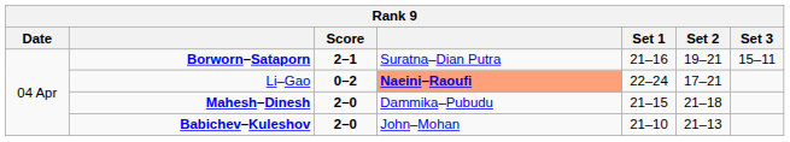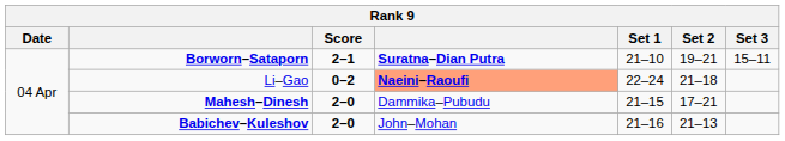Borworn–Sataporn | column 4: normal -> bold
Borworn–Sataporn | Set 1: 21–16 -> 21–10
Li–Gao | Set 2: 17–21 -> 21–18
Mahesh–Dinesh | Set 2: 21–18 -> 17–21
Babichev–Kuleshov | Set 1: 21–10 -> 21–16
